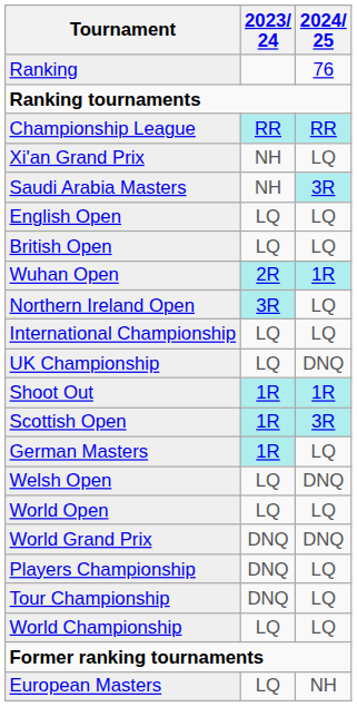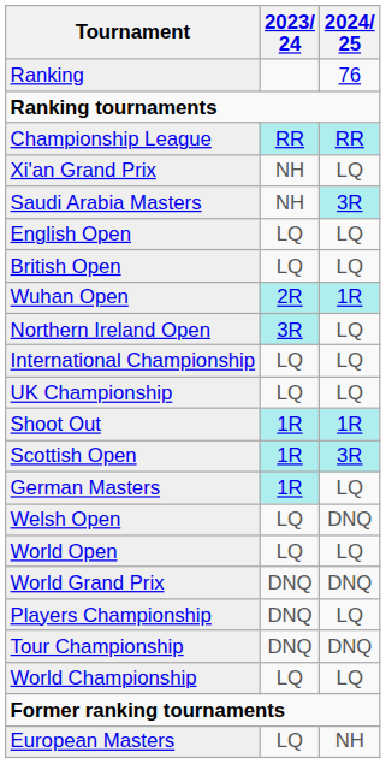UK Championship | 2024/ 25: DNQ -> LQ
Tour Championship | 2024/ 25: LQ -> DNQ
